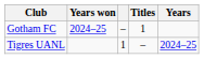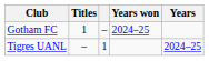columns swapped: Titles <-> Years won
